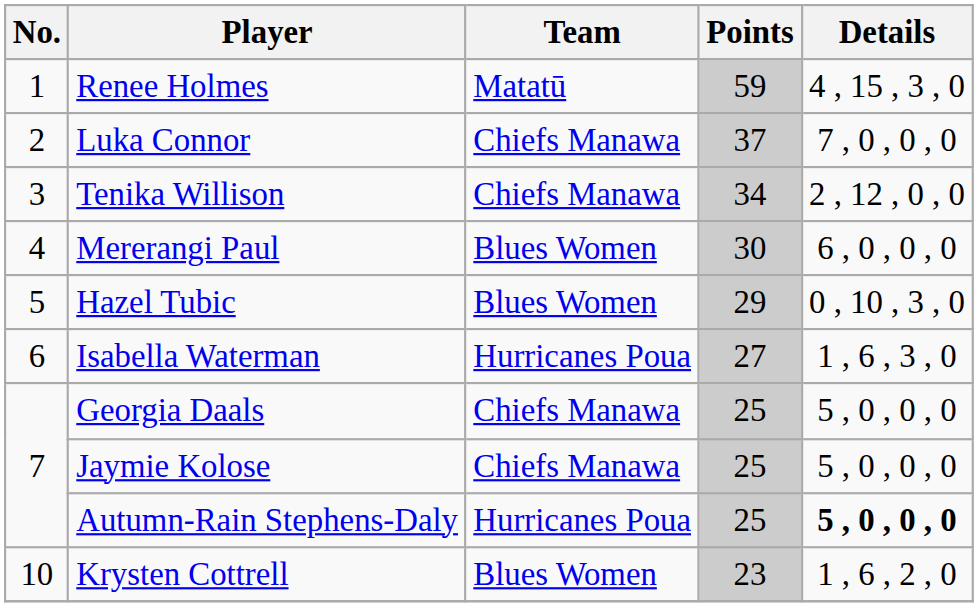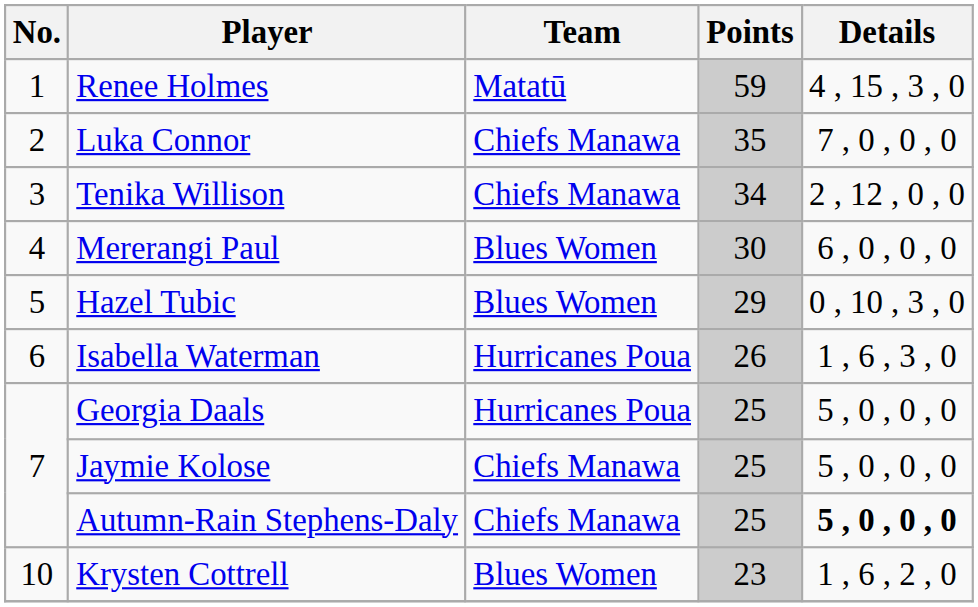Luka Connor | Points: 37 -> 35
Isabella Waterman | Points: 27 -> 26
Georgia Daals | Team: Chiefs Manawa -> Hurricanes Poua
Autumn-Rain Stephens-Daly | Team: Hurricanes Poua -> Chiefs Manawa
